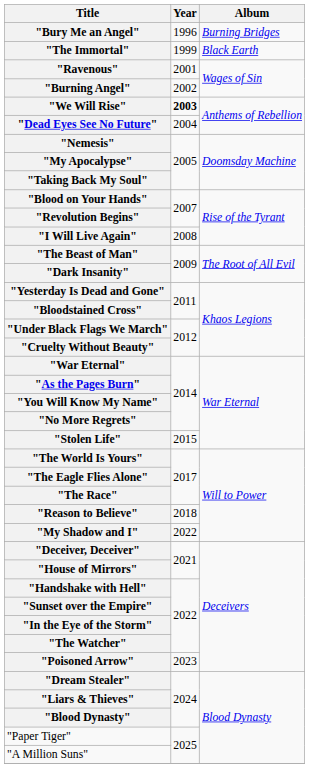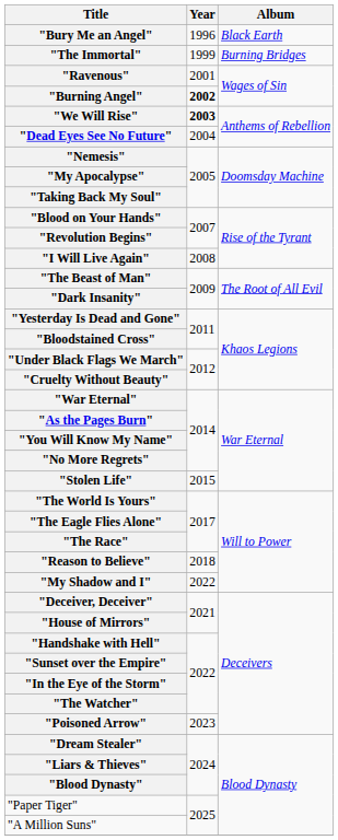"Bury Me an Angel" | Album: Burning Bridges -> Black Earth
"The Immortal" | Album: Black Earth -> Burning Bridges
"Burning Angel" | Year: normal -> bold
